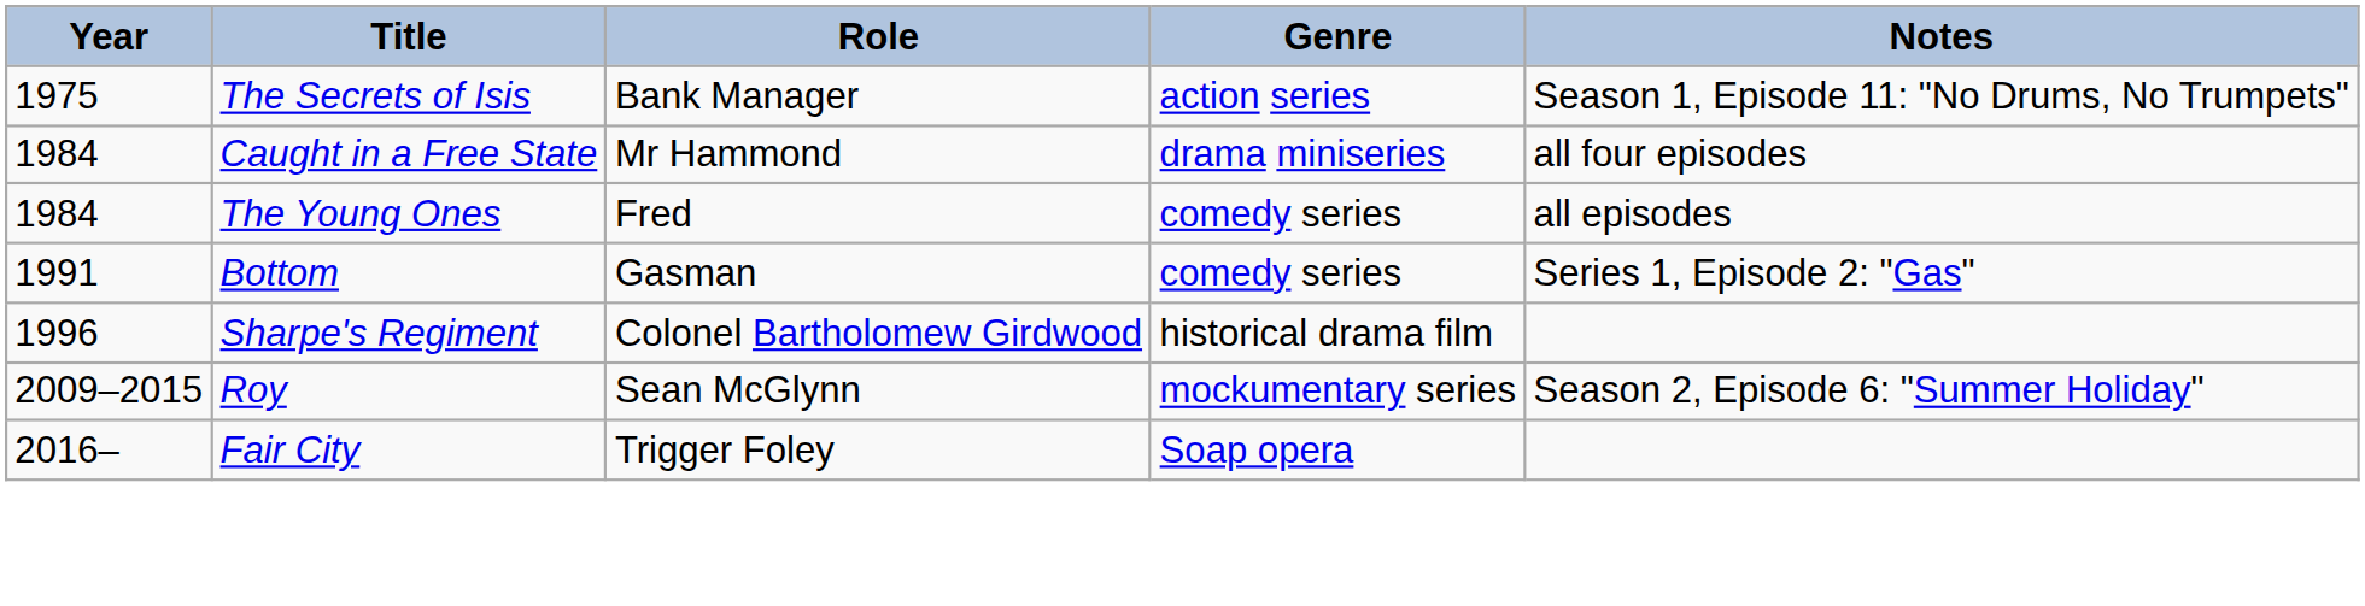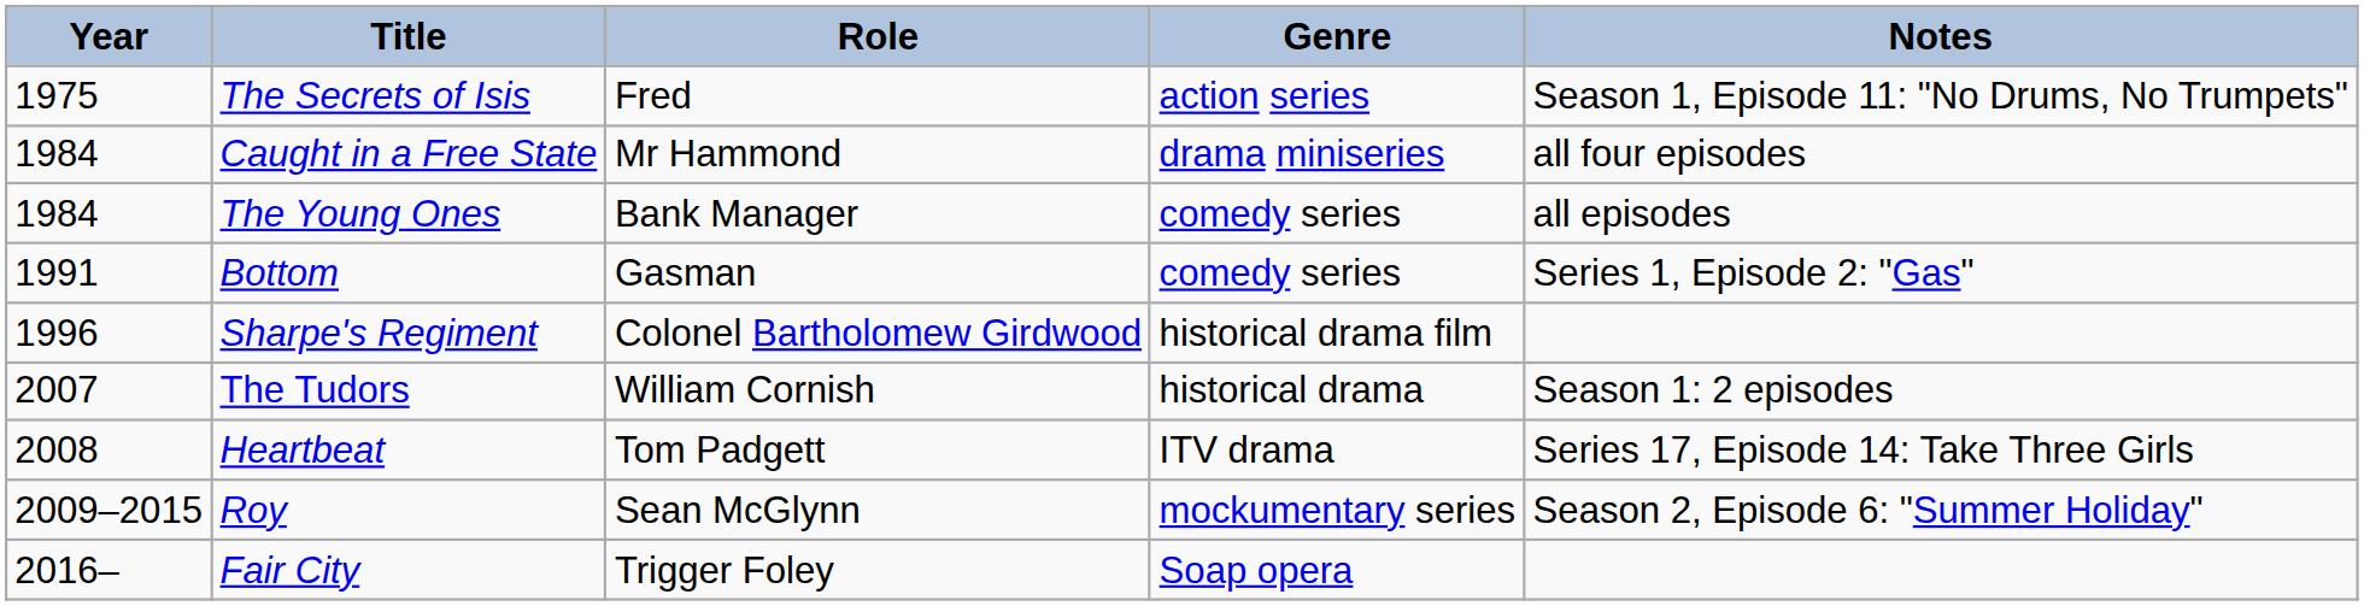The Secrets of Isis | Role: Bank Manager -> Fred
The Young Ones | Role: Fred -> Bank Manager
+ row: 2007 | The Tudors | William Cornish | historical drama | Season 1: 2 episodes
+ row: 2008 | Heartbeat | Tom Padgett | ITV drama | Series 17, Episode 14: Take Three Girls
